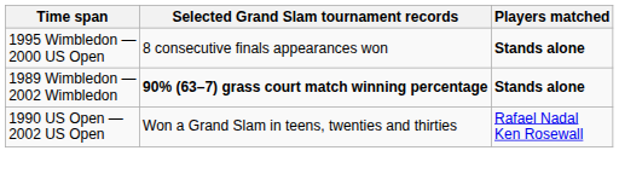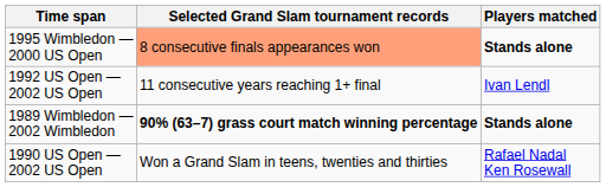1995 Wimbledon — 2000 US Open | Selected Grand Slam tournament records: no background -> lightsalmon background
+ row: 1992 US Open — 2002 US Open | 11 consecutive years reaching 1+ final | Ivan Lendl
